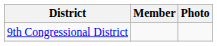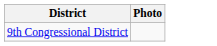- column: Member
